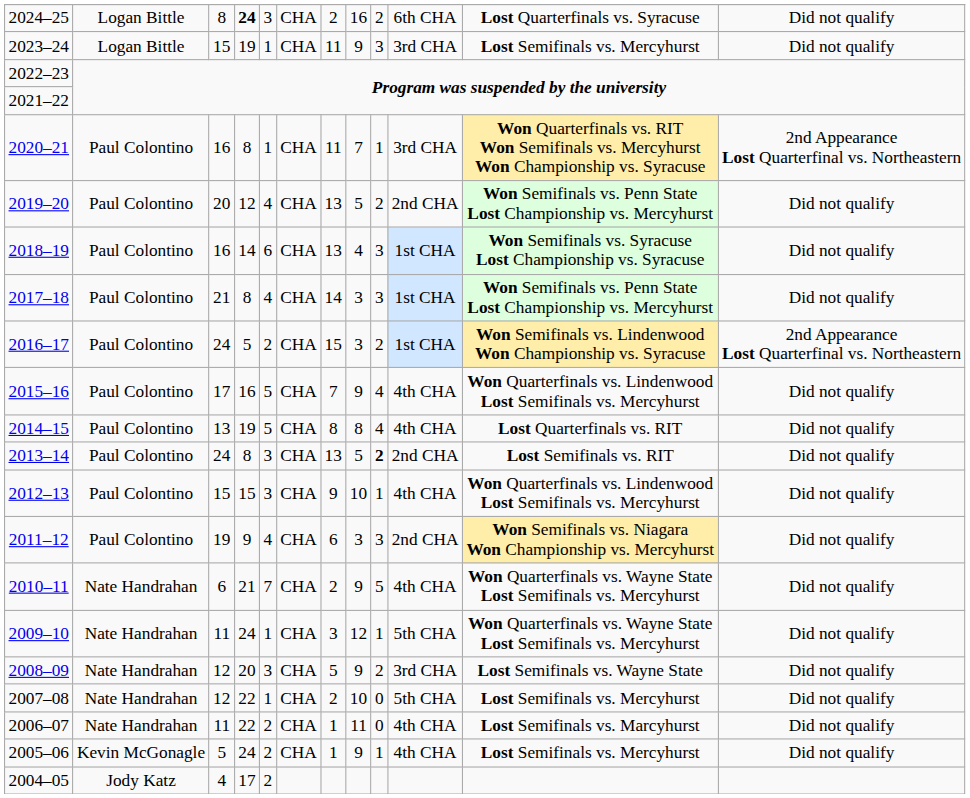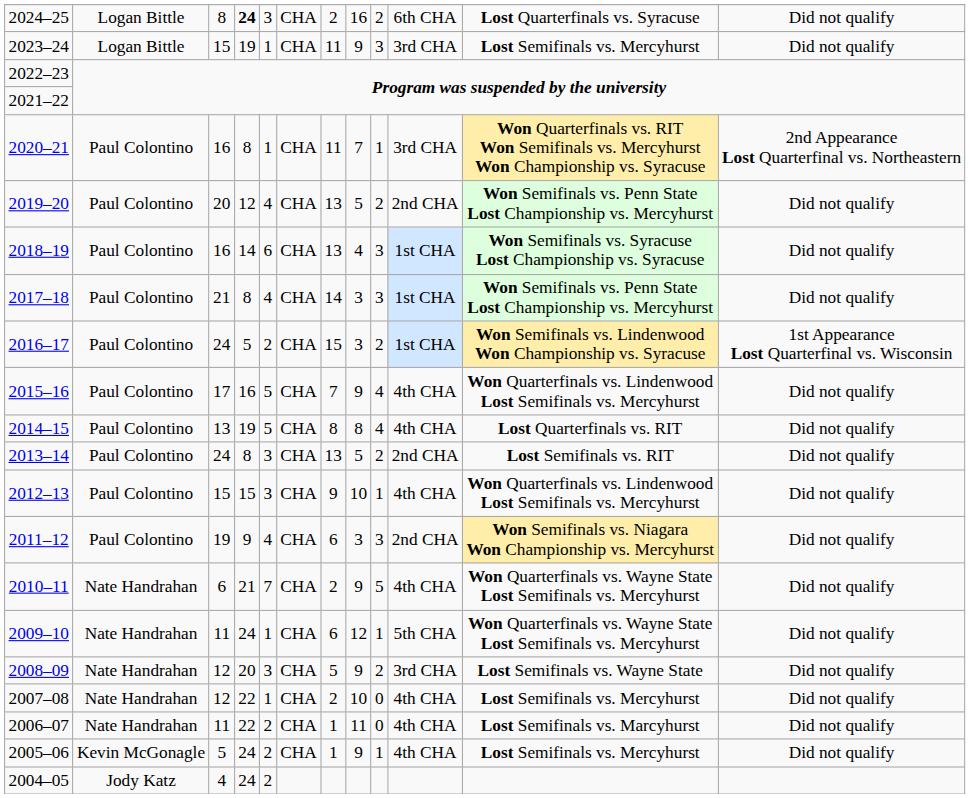2016–17 | column 12: 2nd Appearance Lost Quarterfinal vs. Northeastern -> 1st Appearance Lost Quarterfinal vs. Wisconsin
2013–14 | column 9: bold -> normal
2009–10 | column 7: 3 -> 6
2007–08 | column 10: 5th CHA -> 4th CHA
2004–05 | column 4: 17 -> 24
